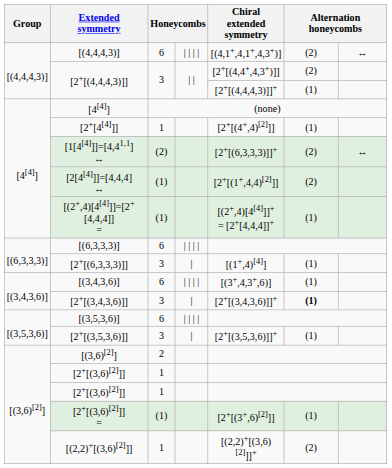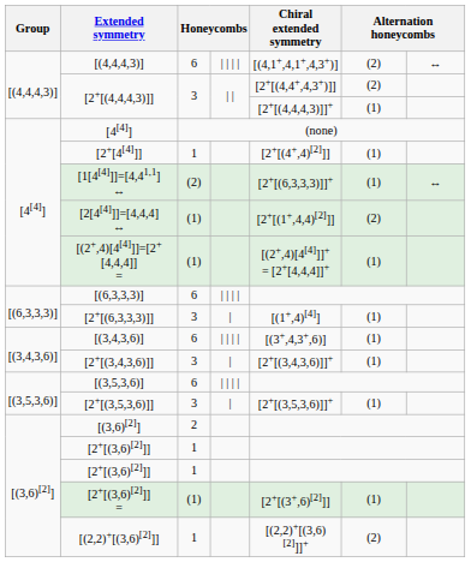[1[4[4]]]=[4,41,1] ↔ | column 6: (2) -> (1)
[2+[(3,4,3,6)]] | column 6: bold -> normal
